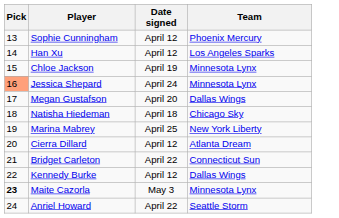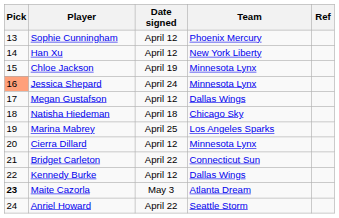+ column: Ref
Han Xu | Team: Los Angeles Sparks -> New York Liberty
Megan Gustafson | Date signed: April 20 -> April 12
Marina Mabrey | Team: New York Liberty -> Los Angeles Sparks
Cierra Dillard | Team: Atlanta Dream -> Minnesota Lynx
Maite Cazorla | Team: Minnesota Lynx -> Atlanta Dream
